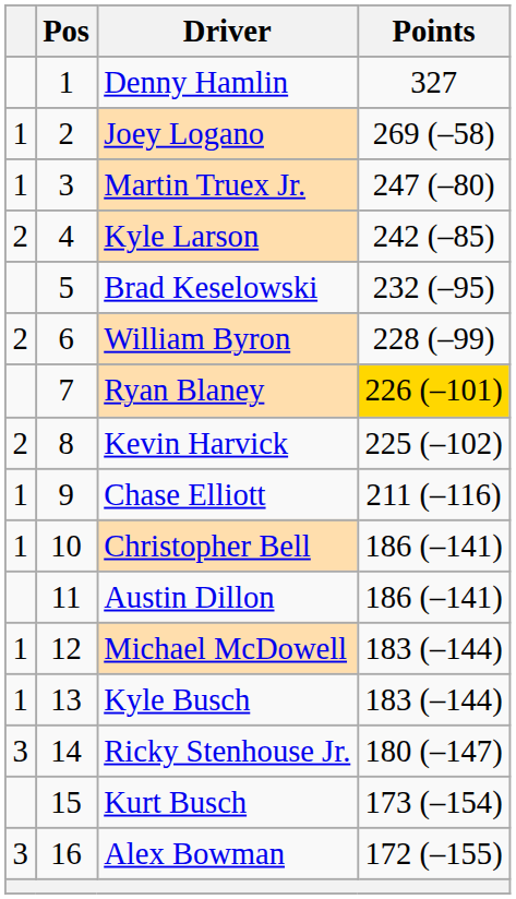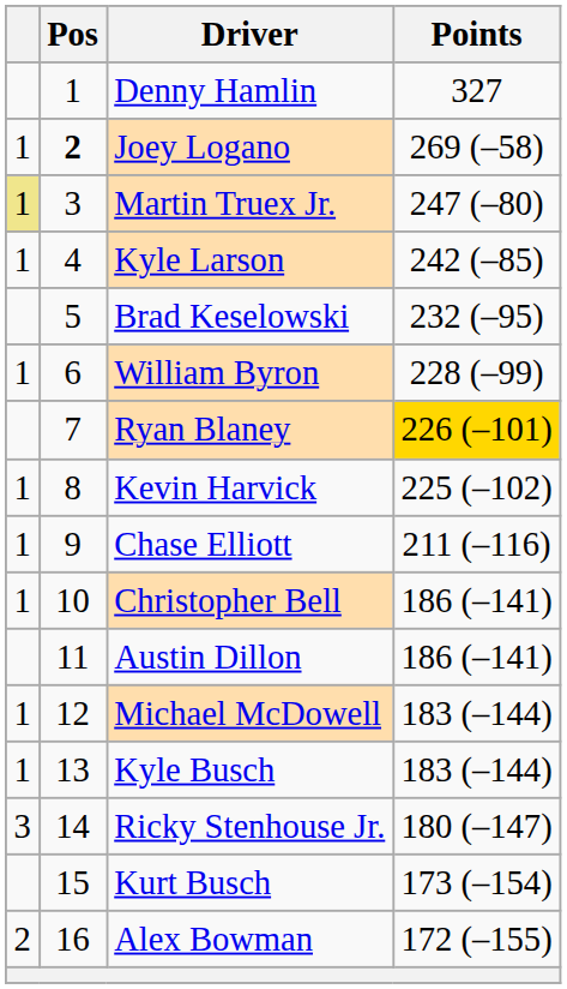Joey Logano | Pos: normal -> bold
Martin Truex Jr. | column 1: no background -> khaki background
Kyle Larson | column 1: 2 -> 1
William Byron | column 1: 2 -> 1
Kevin Harvick | column 1: 2 -> 1
Alex Bowman | column 1: 3 -> 2
